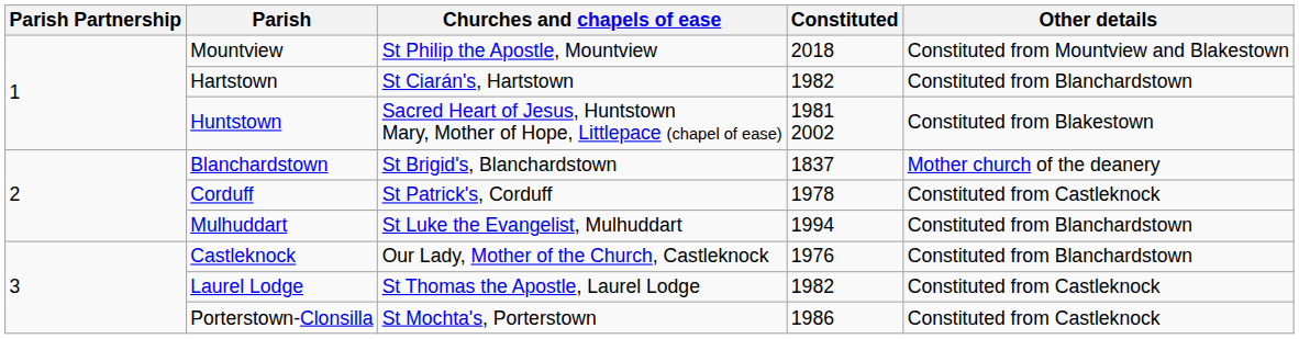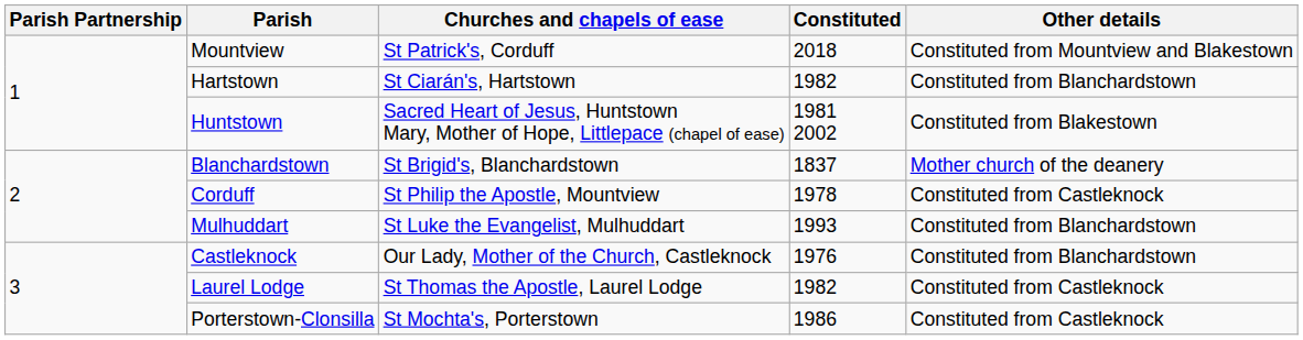Mountview | Churches and chapels of ease: St Philip the Apostle, Mountview -> St Patrick's, Corduff
Corduff | Churches and chapels of ease: St Patrick's, Corduff -> St Philip the Apostle, Mountview
Mulhuddart | Constituted: 1994 -> 1993
